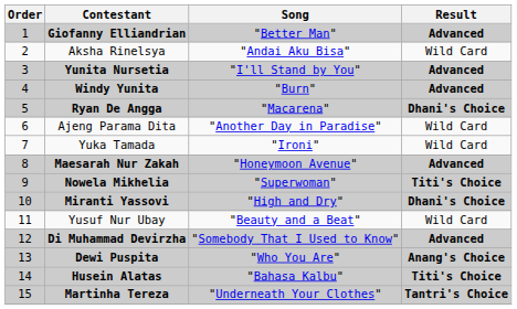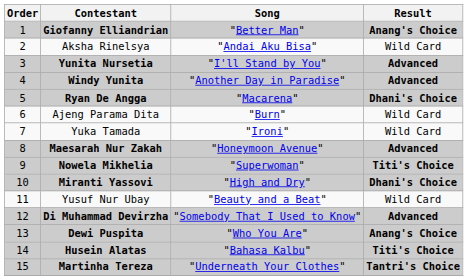Giofanny Elliandrian | Result: Advanced -> Anang's Choice
Windy Yunita | Song: "Burn" -> "Another Day in Paradise"
Ajeng Parama Dita | Song: "Another Day in Paradise" -> "Burn"
